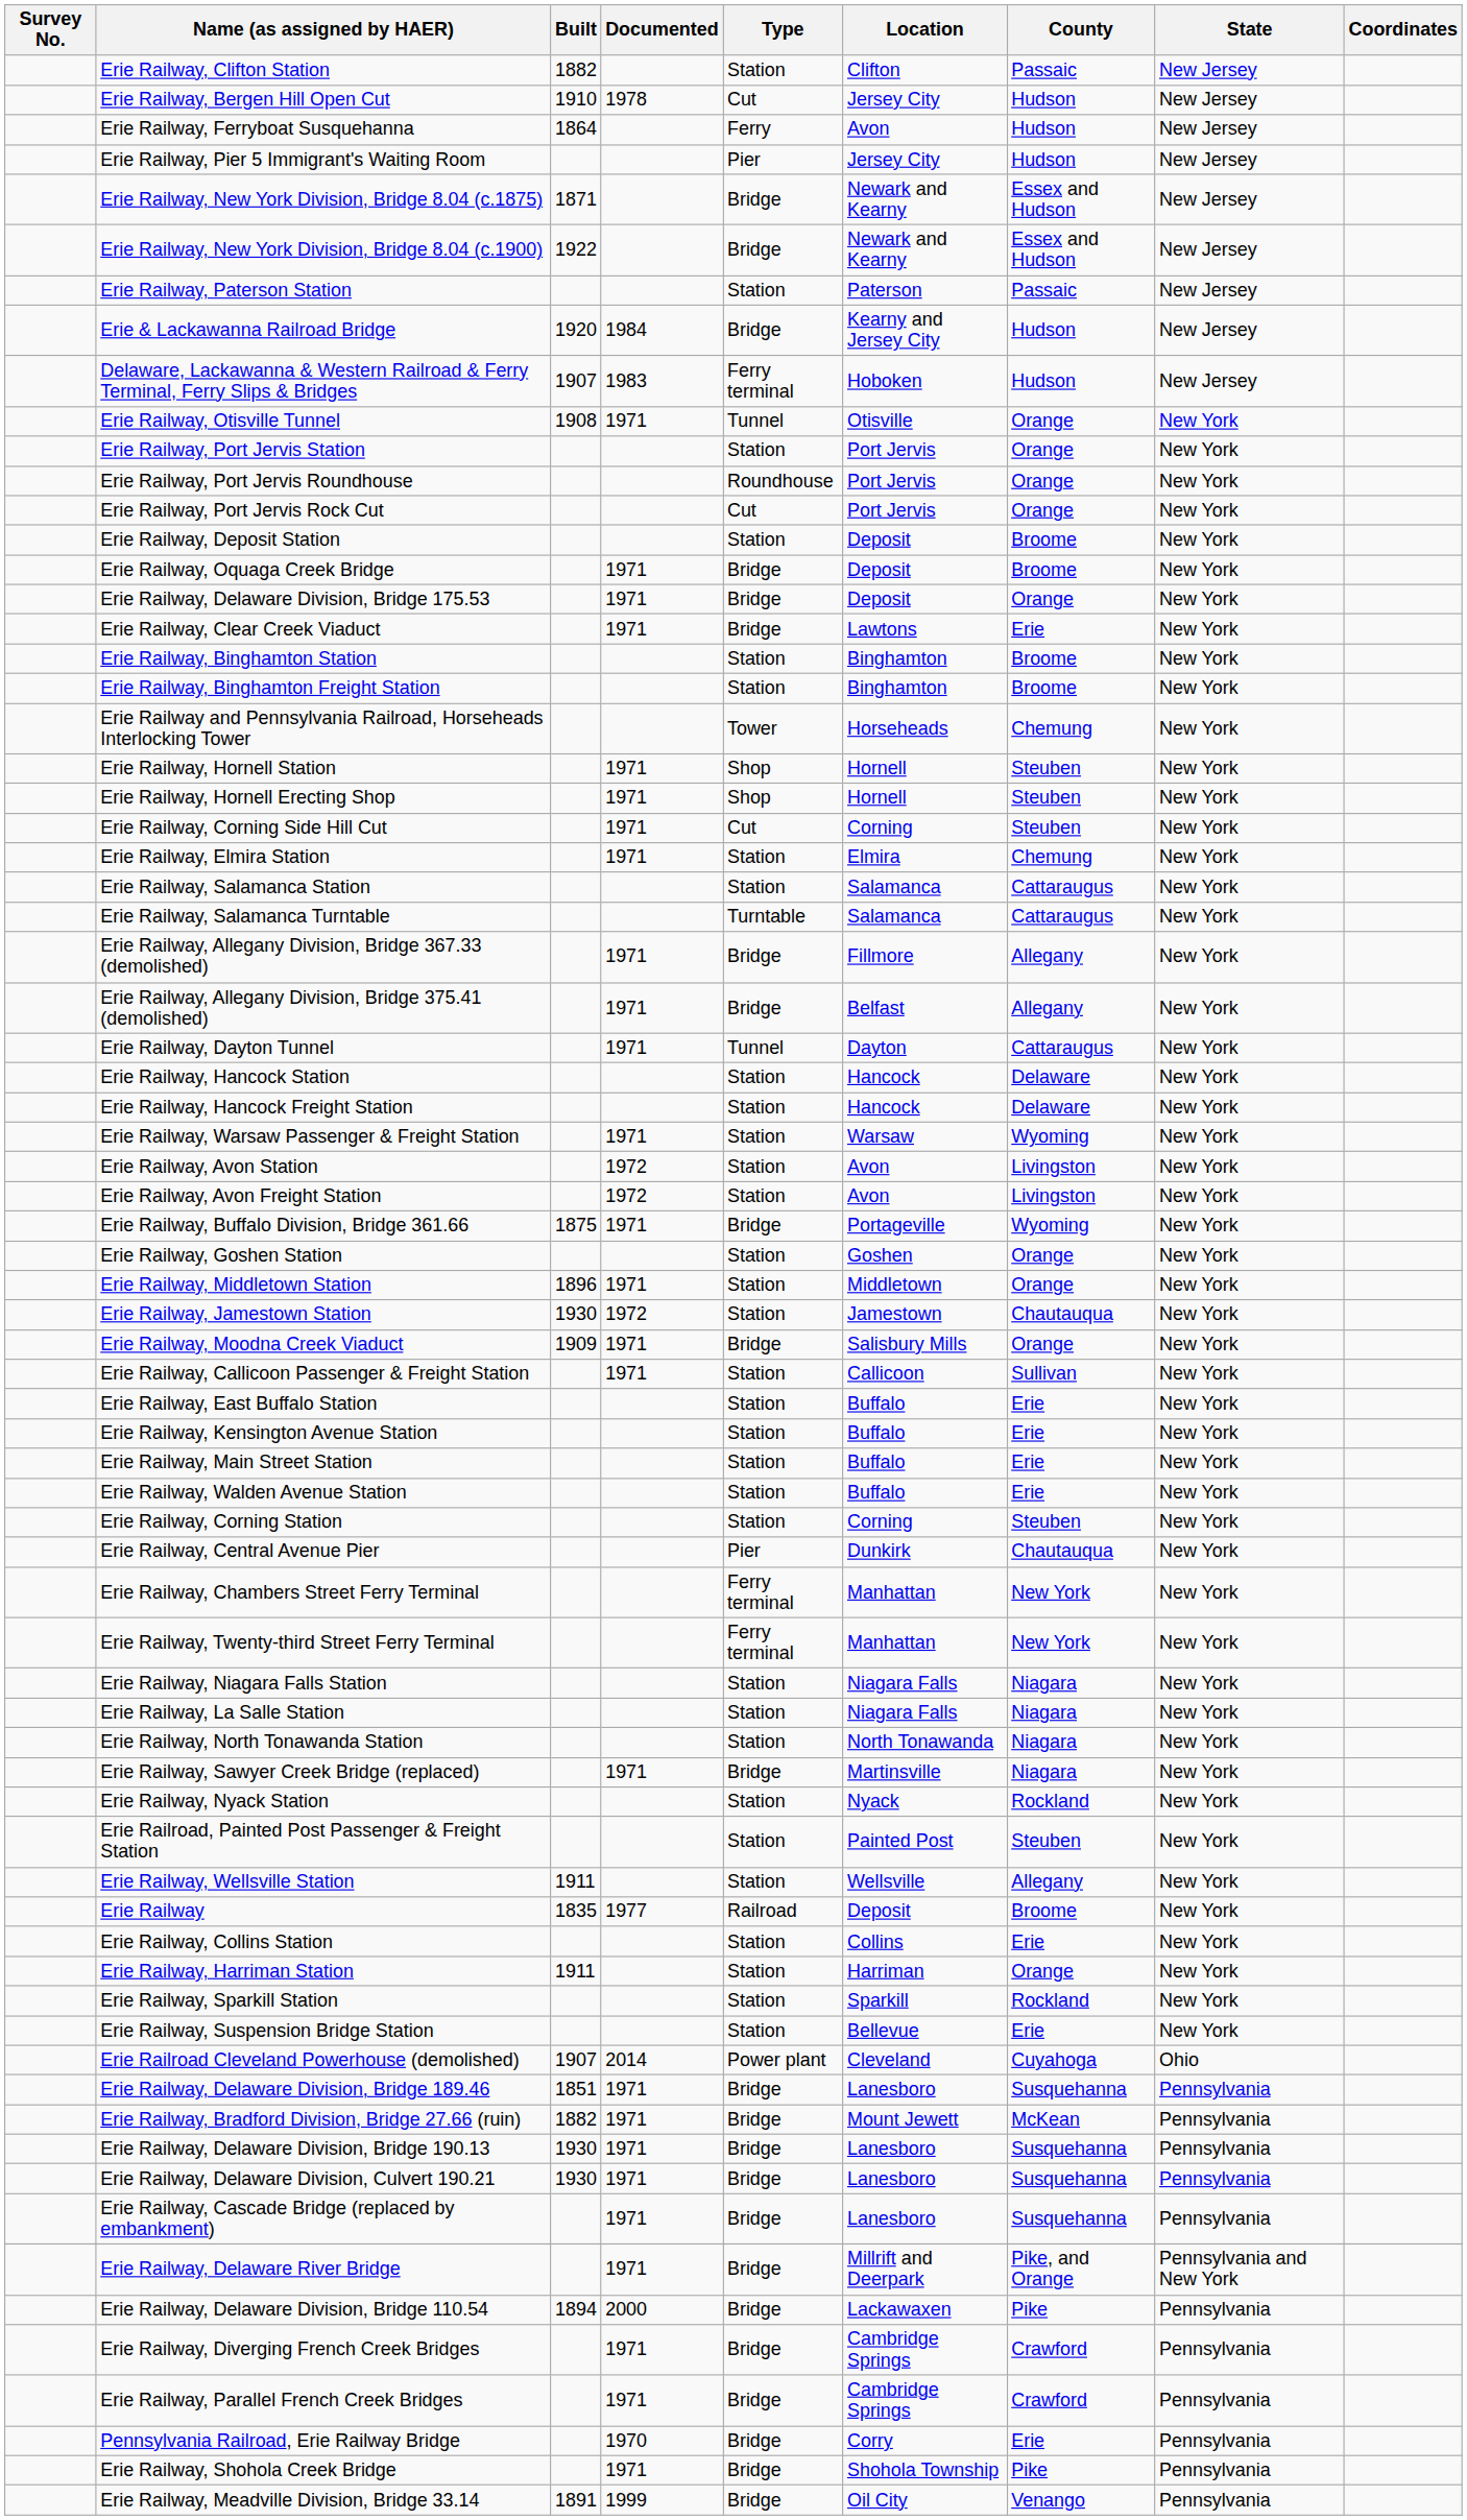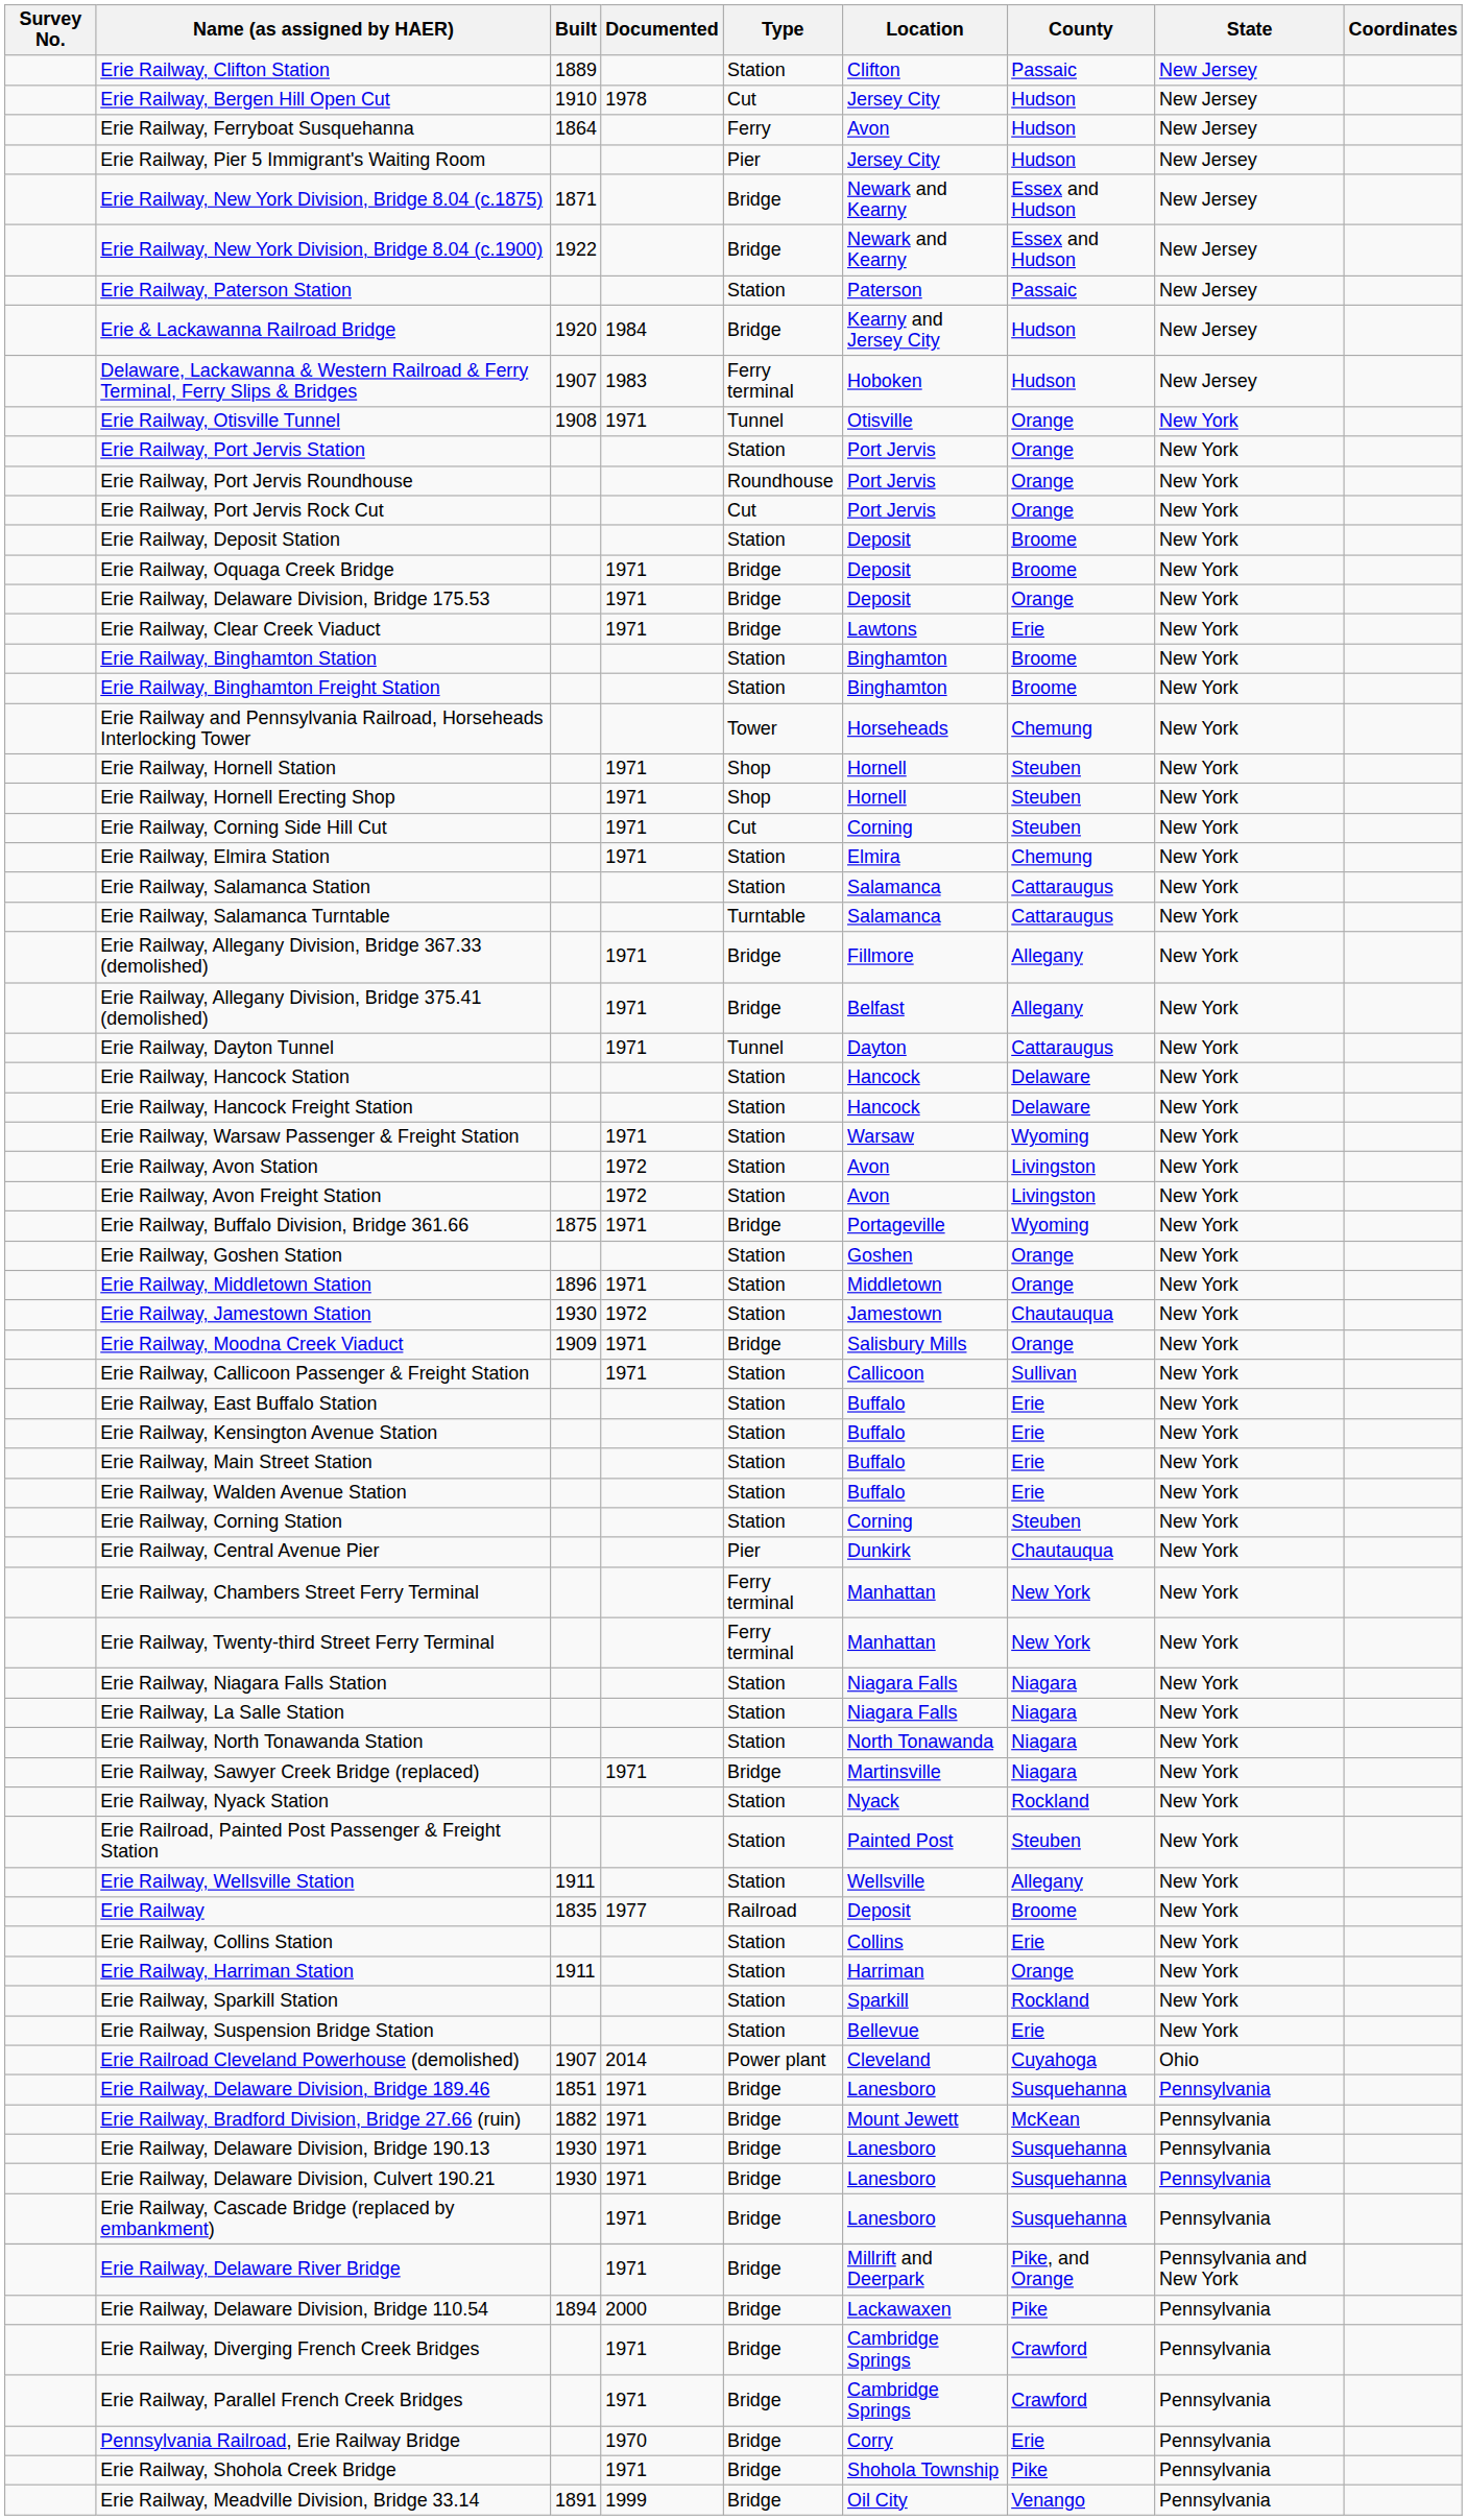Erie Railway, Clifton Station | Built: 1882 -> 1889
